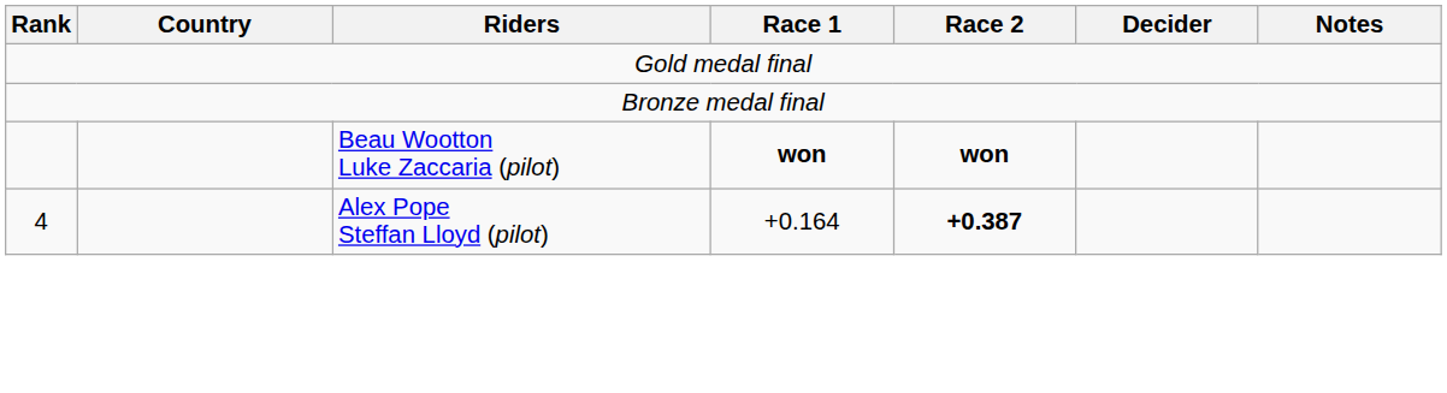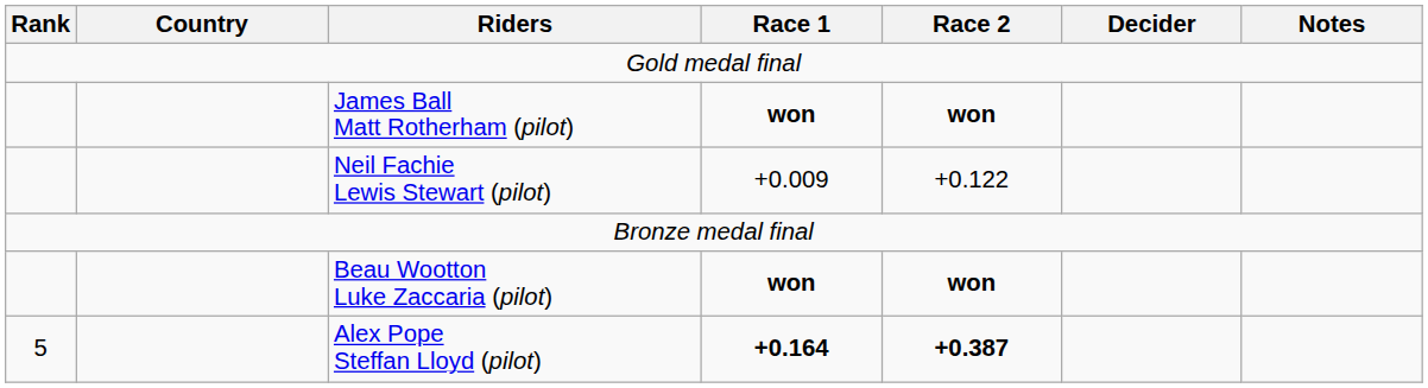+ row: James Ball Matt Rotherham (pilot) | won | won
+ row: Neil Fachie Lewis Stewart (pilot) | +0.009 | +0.122
Alex Pope Steffan Lloyd (pilot) | Rank: 4 -> 5
Alex Pope Steffan Lloyd (pilot) | Race 1: normal -> bold
